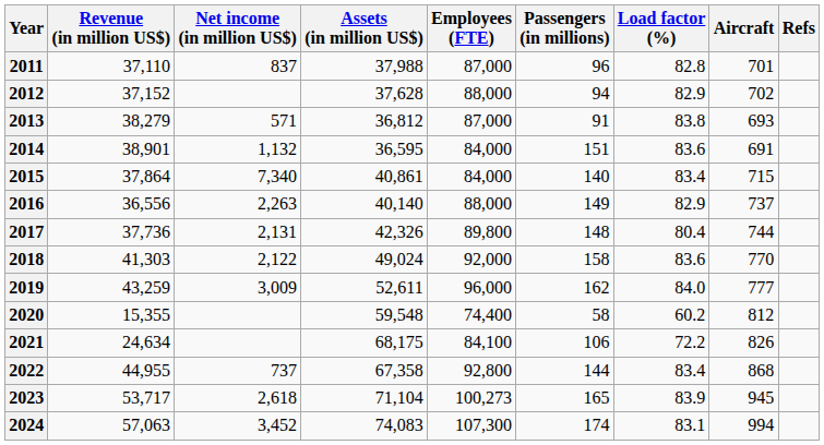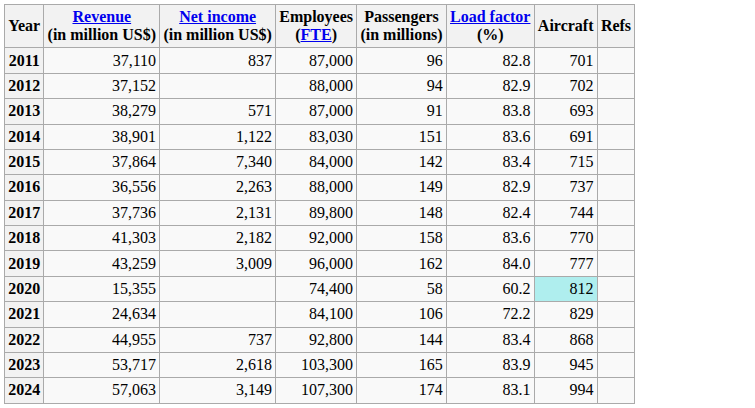- column: Assets (in million US$) | 37,988 | 37,628 | 36,812 | 36,595 | 40,861 | 40,140 | 42,326 | 49,024 | 52,611 | 59,548 | 68,175 | 67,358 | 71,104 | 74,083
2014 | Net income (in million US$): 1,132 -> 1,122
2014 | Employees (FTE): 84,000 -> 83,030
2015 | Passengers (in millions): 140 -> 142
2017 | Load factor (%): 80.4 -> 82.4
2018 | Net income (in million US$): 2,122 -> 2,182
2020 | Aircraft: no background -> paleturquoise background
2021 | Aircraft: 826 -> 829
2023 | Employees (FTE): 100,273 -> 103,300
2024 | Net income (in million US$): 3,452 -> 3,149
